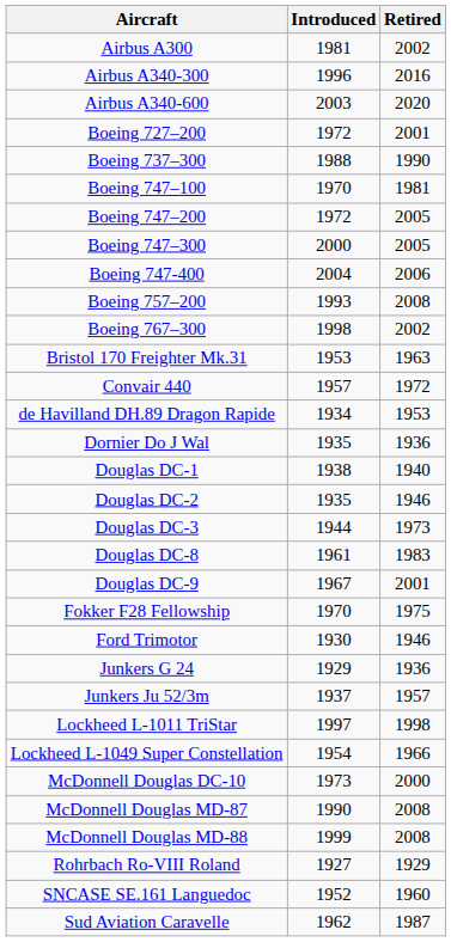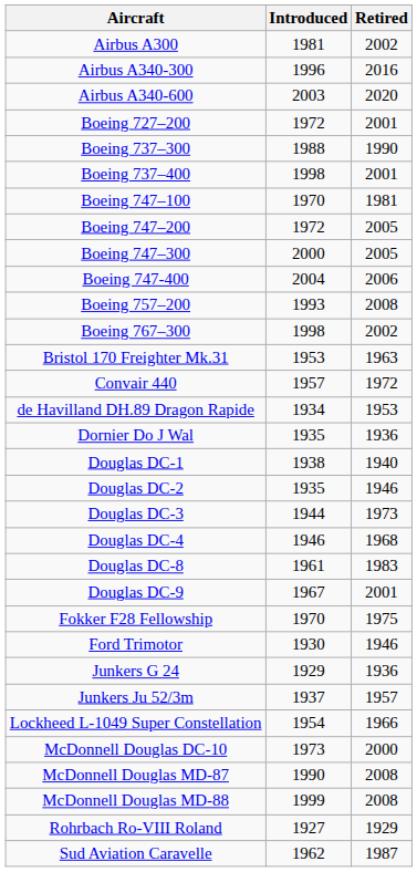+ row: Boeing 737–400 | 1998 | 2001
+ row: Douglas DC-4 | 1946 | 1968
- row: Lockheed L-1011 TriStar | 1997 | 1998
- row: SNCASE SE.161 Languedoc | 1952 | 1960
